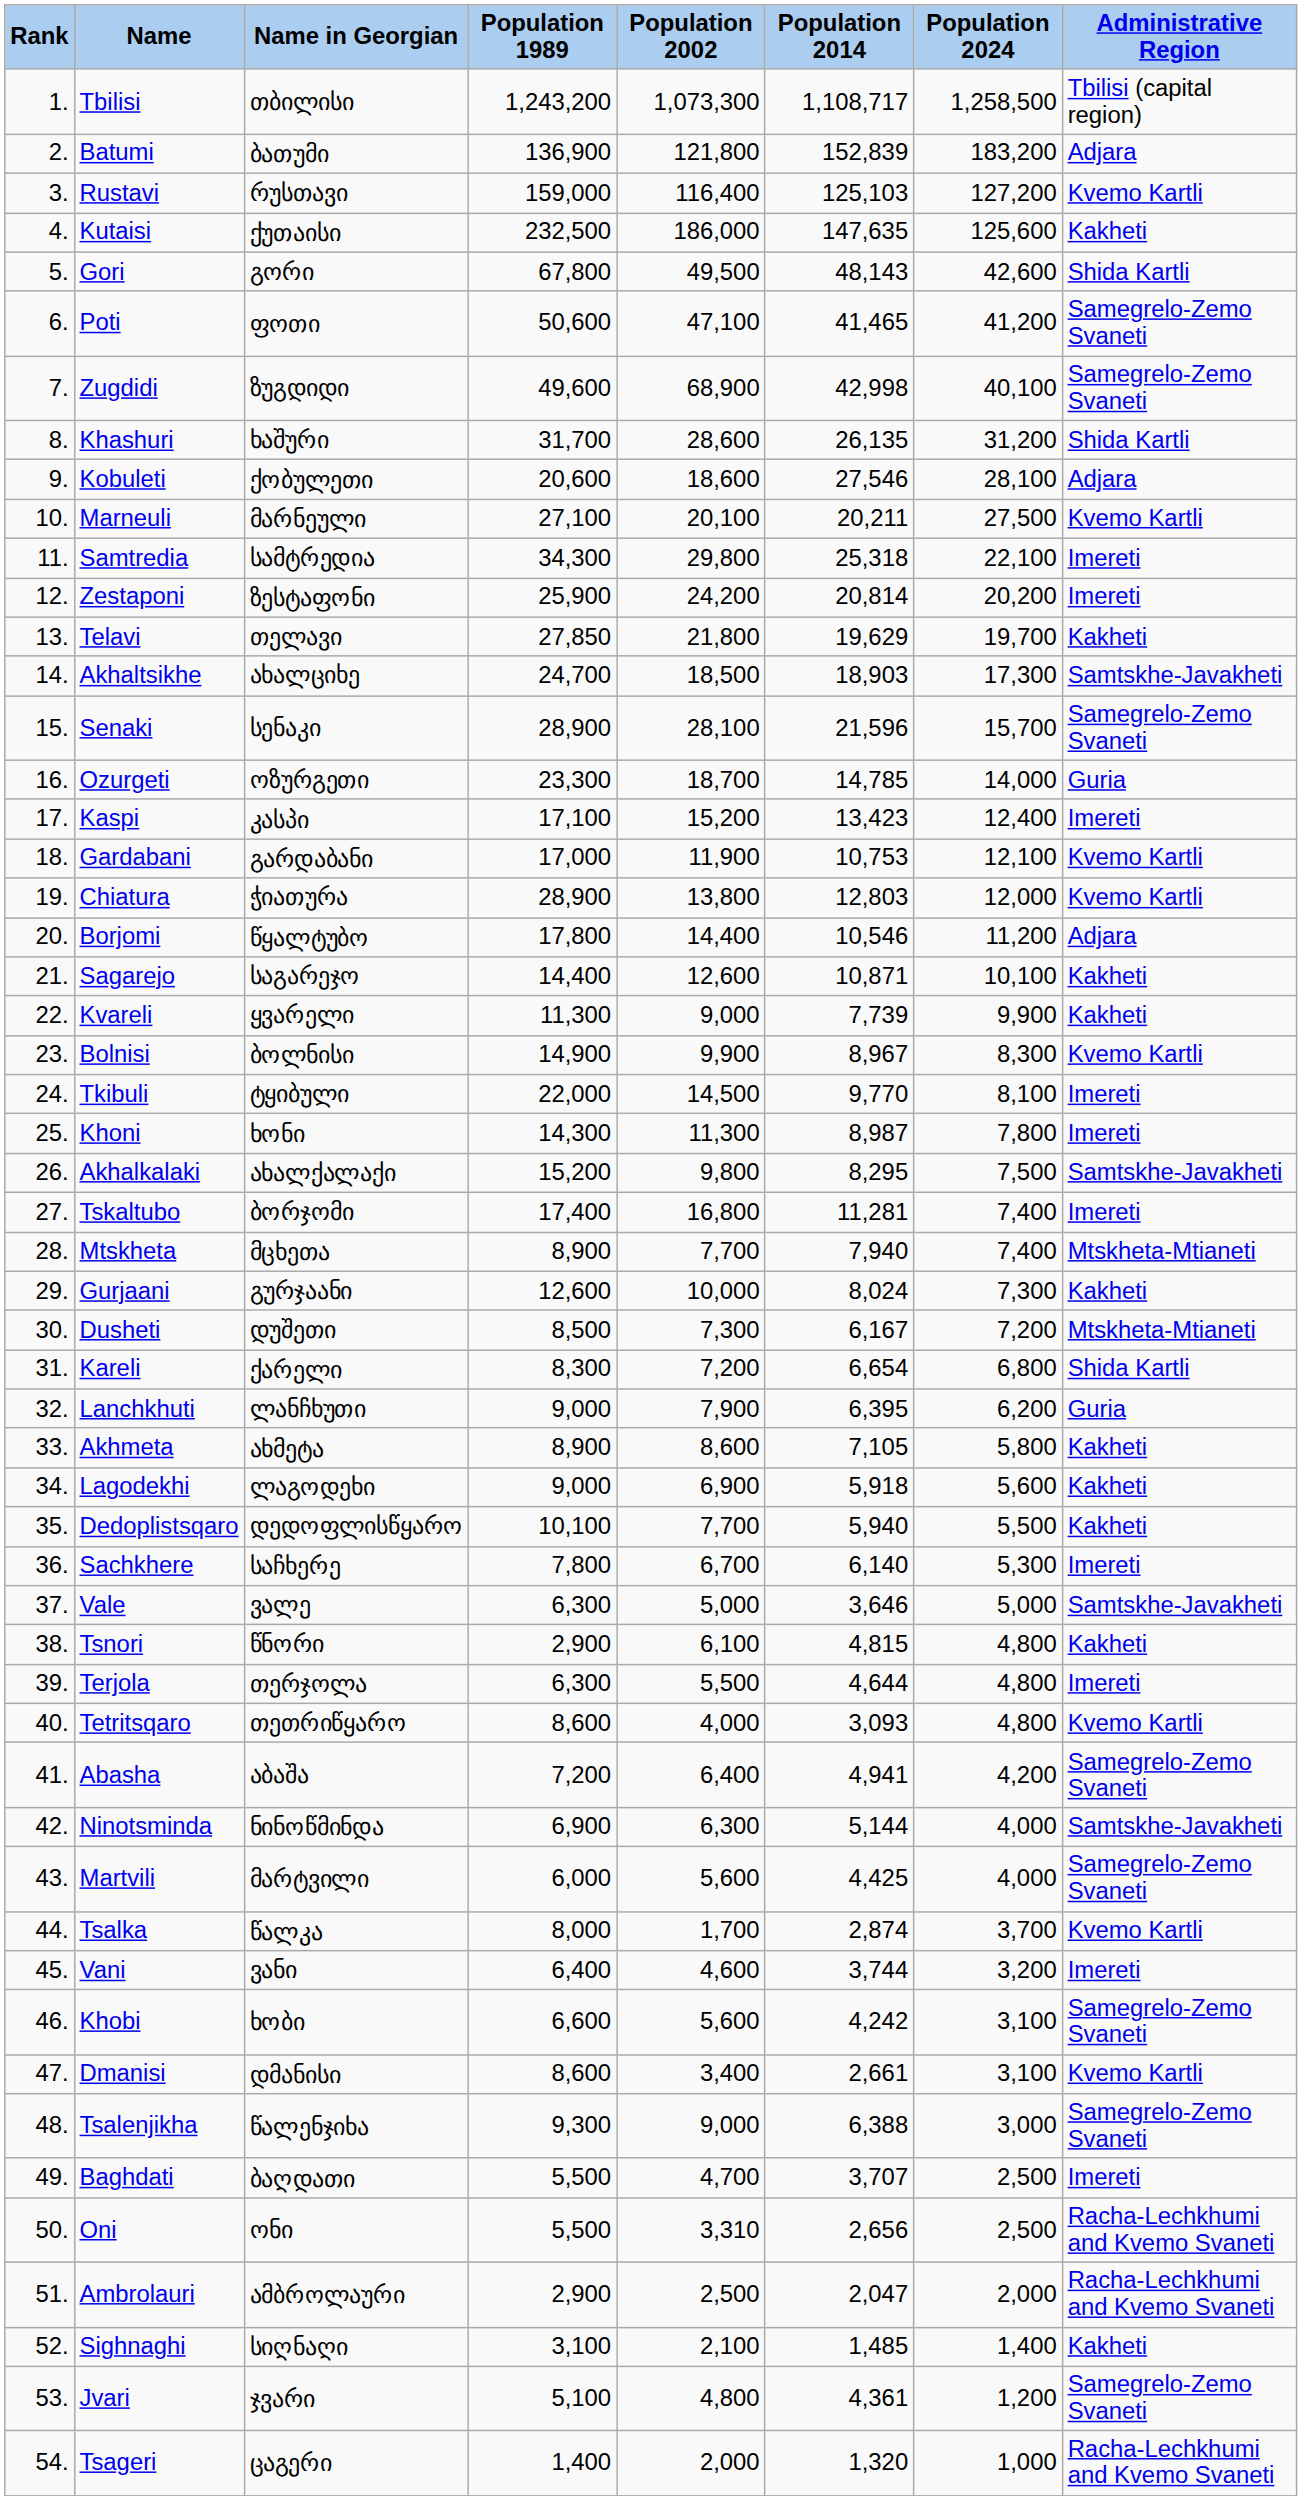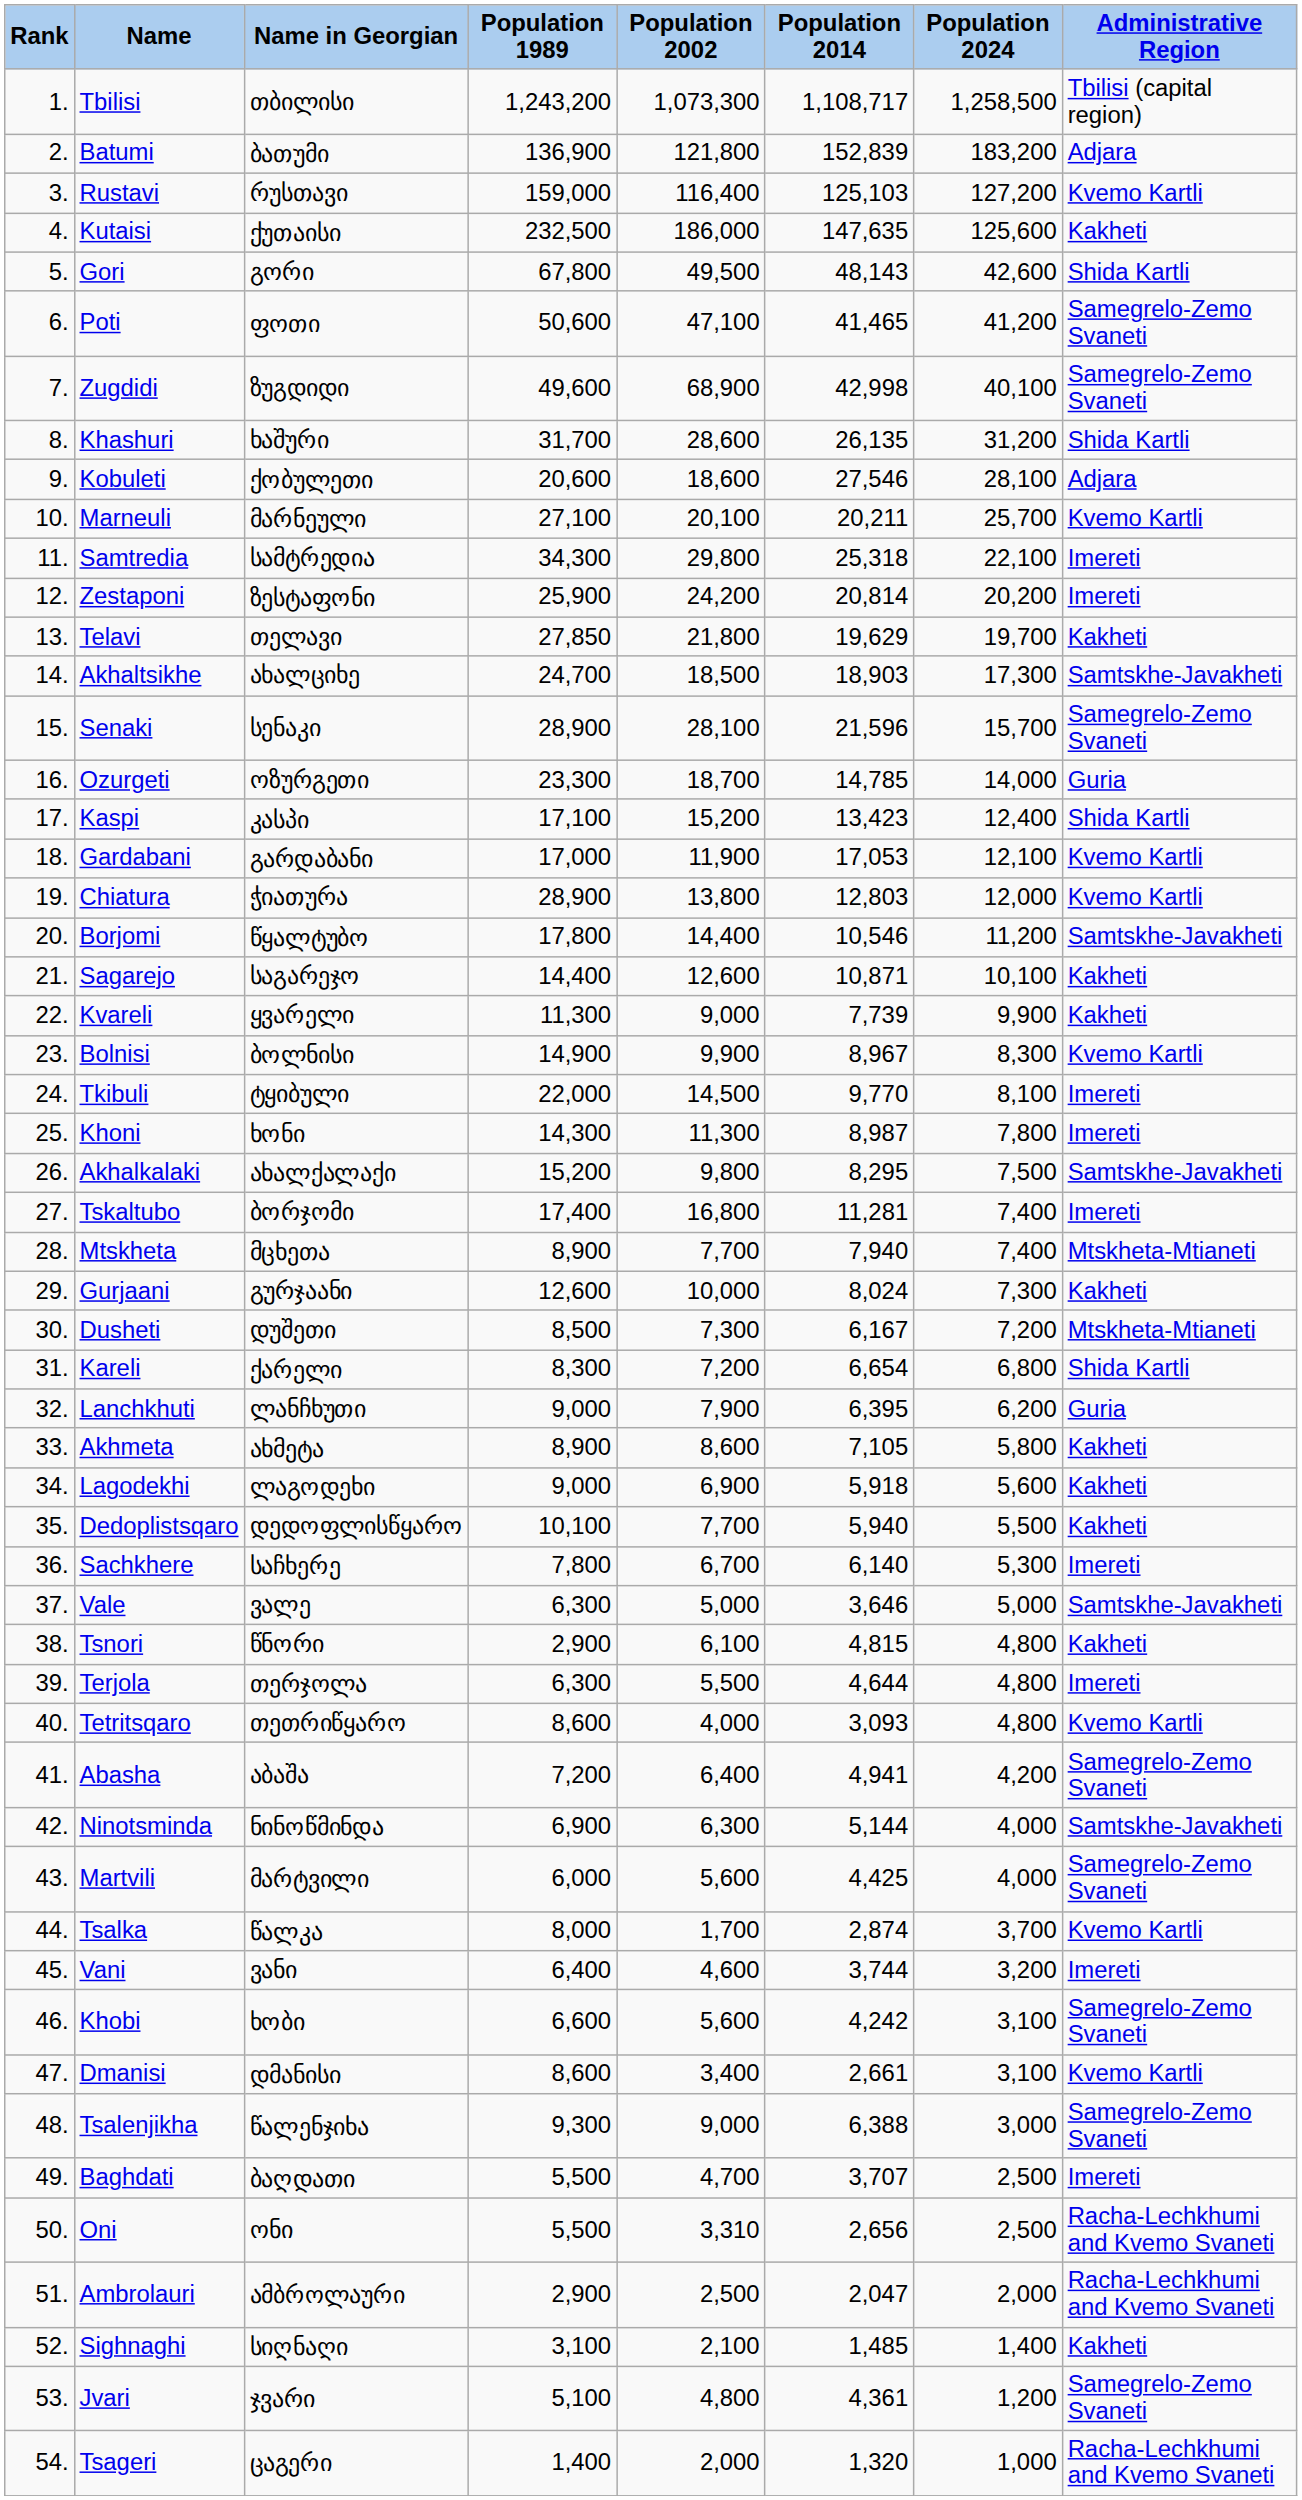Marneuli | Population 2024: 27,500 -> 25,700
Kaspi | Administrative Region: Imereti -> Shida Kartli
Gardabani | Population 2014: 10,753 -> 17,053
Borjomi | Administrative Region: Adjara -> Samtskhe-Javakheti
